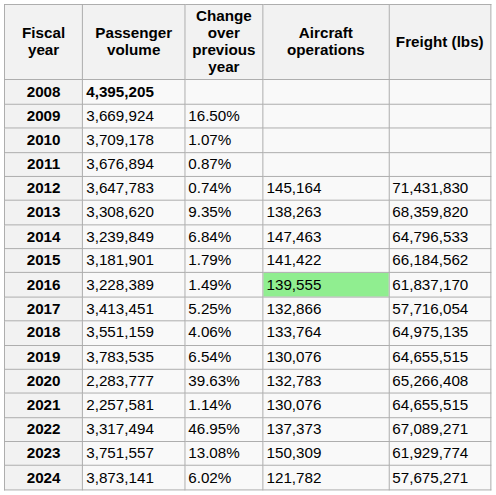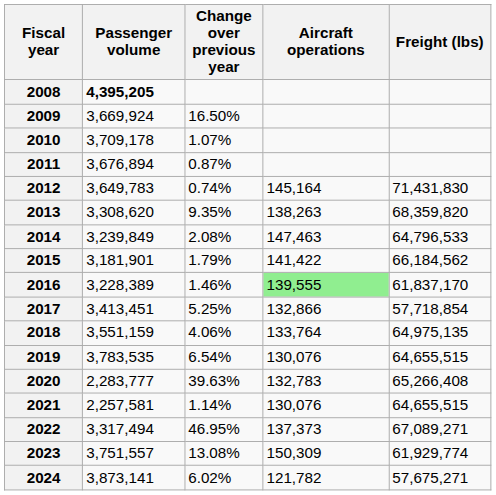2012 | Passenger volume: 3,647,783 -> 3,649,783
2014 | Change over previous year: 6.84% -> 2.08%
2016 | Change over previous year: 1.49% -> 1.46%
2017 | Freight (lbs): 57,716,054 -> 57,718,854
